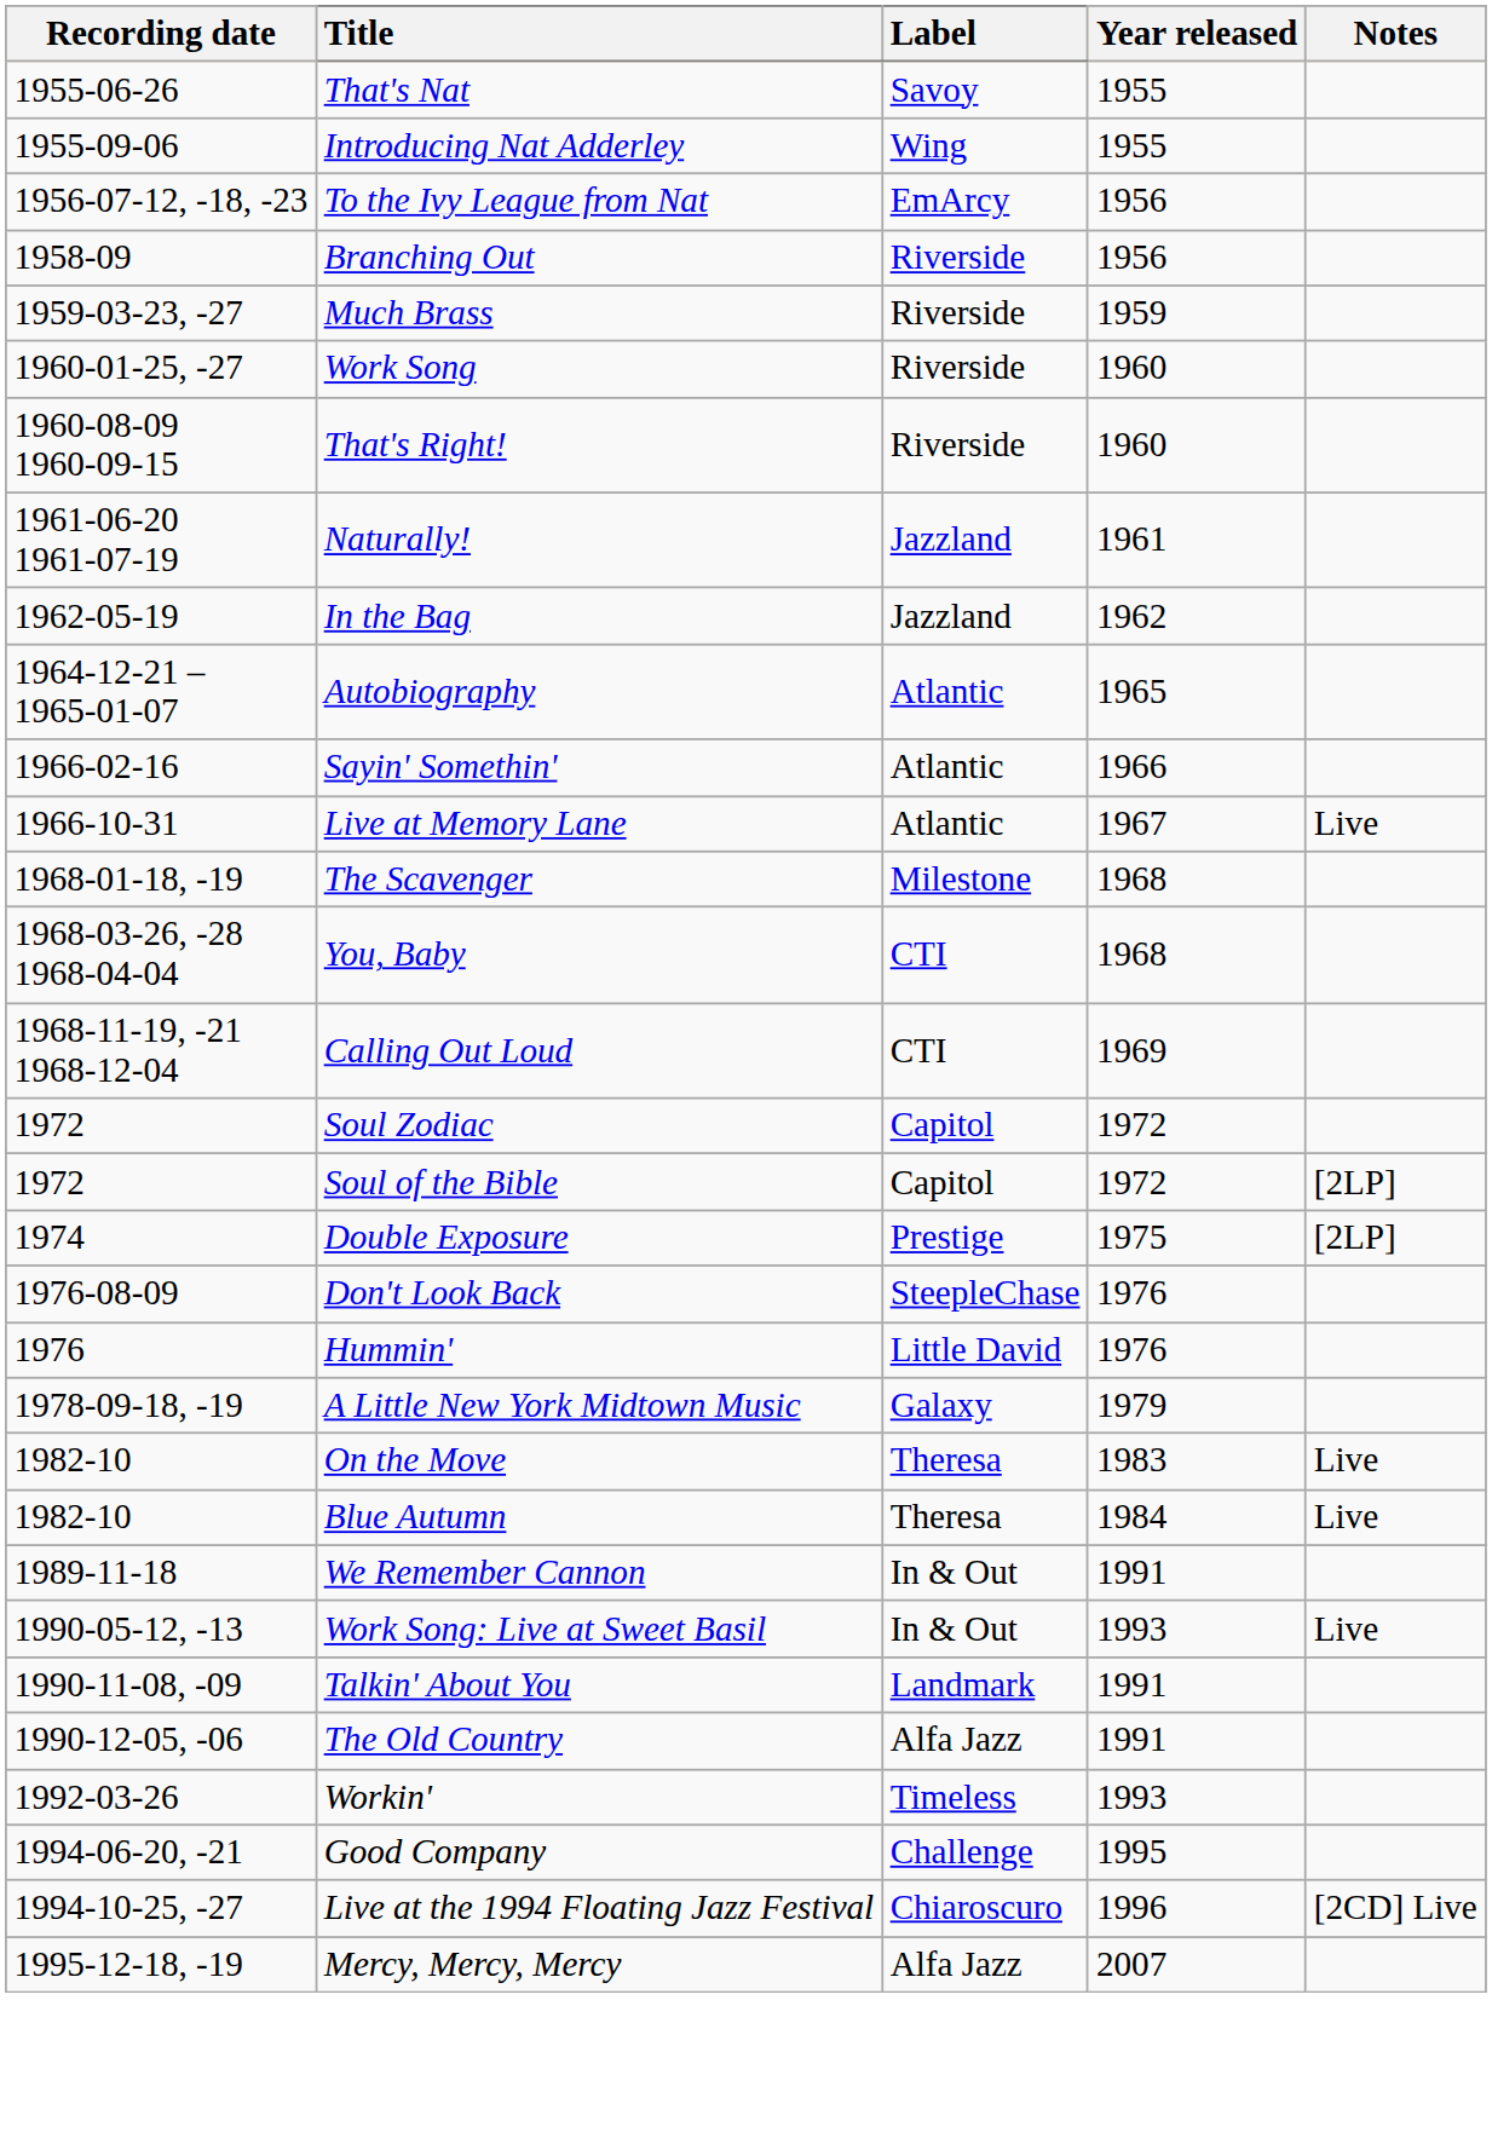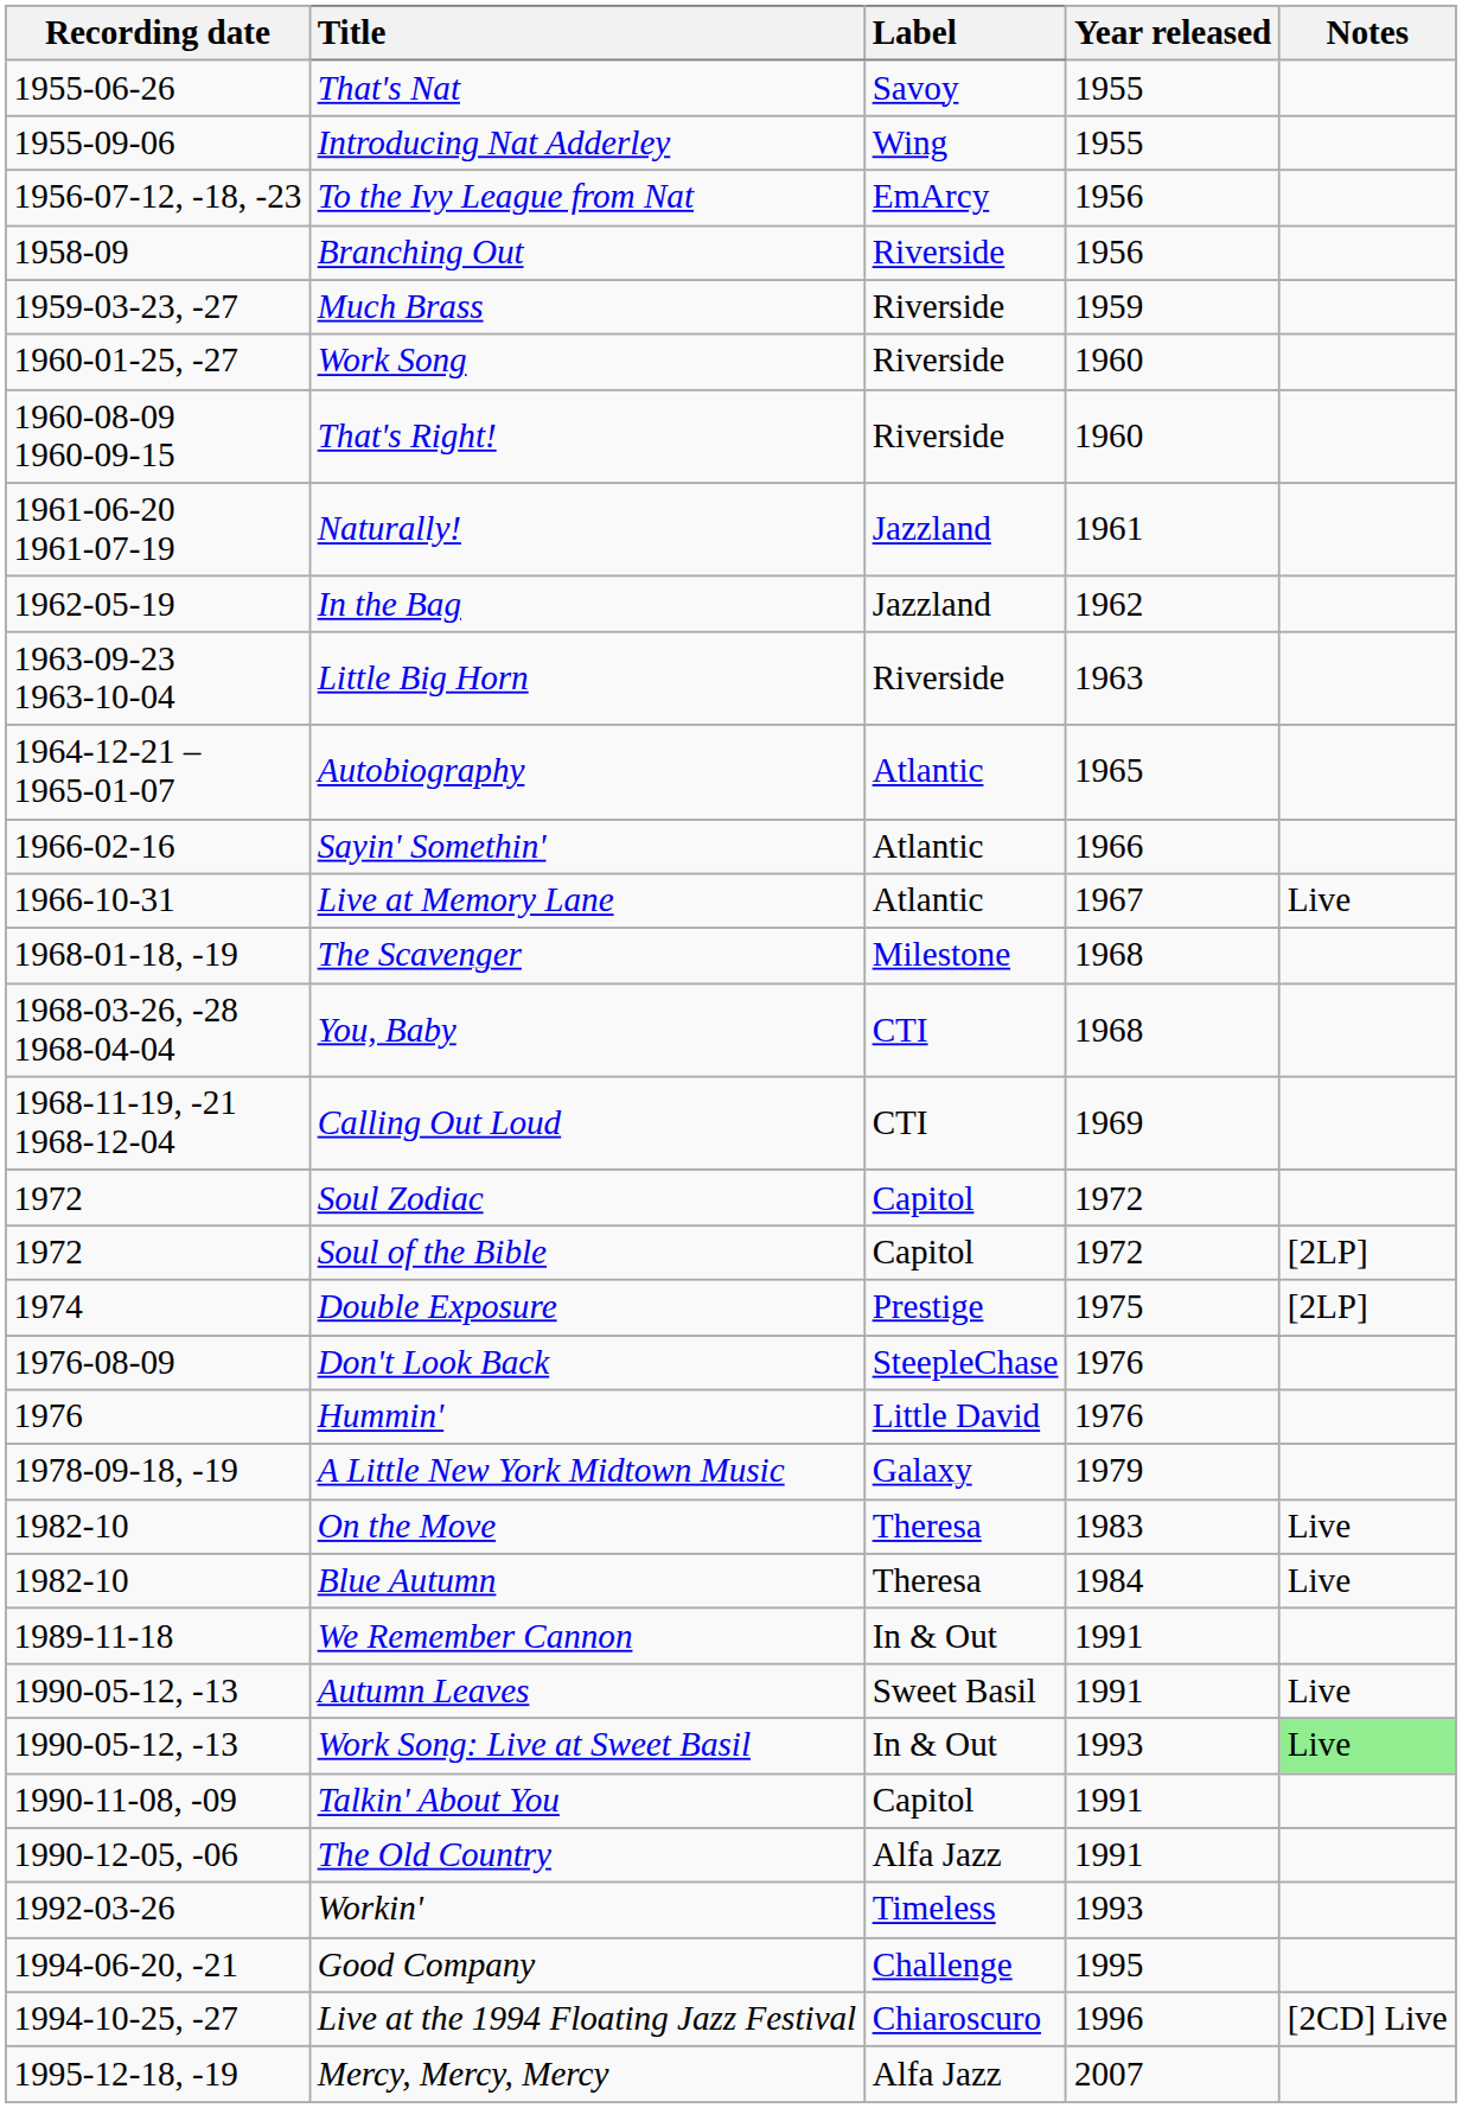+ row: 1963-09-23 1963-10-04 | Little Big Horn | Riverside | 1963
+ row: 1990-05-12, -13 | Autumn Leaves | Sweet Basil | 1991 | Live
Work Song: Live at Sweet Basil | Notes: no background -> lightgreen background
Talkin' About You | Label: Landmark -> Capitol
